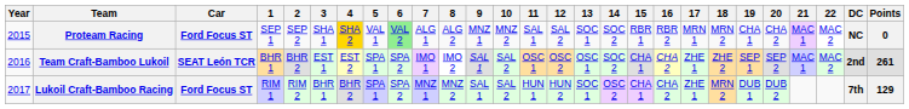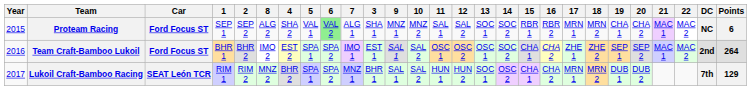columns swapped: 3 <-> 8
Proteam Racing | 4: gold background -> no background
Proteam Racing | Points: 0 -> 6
Team Craft-Bamboo Lukoil | Car: SEAT León TCR -> Ford Focus ST
Team Craft-Bamboo Lukoil | Points: 261 -> 264
Lukoil Craft-Bamboo Racing | Car: Ford Focus ST -> SEAT León TCR
Lukoil Craft-Bamboo Racing | 17: ZHE 1 -> MRN 1
